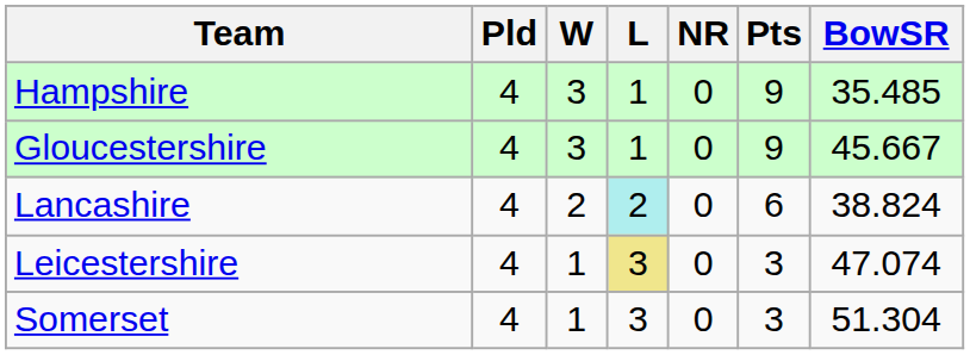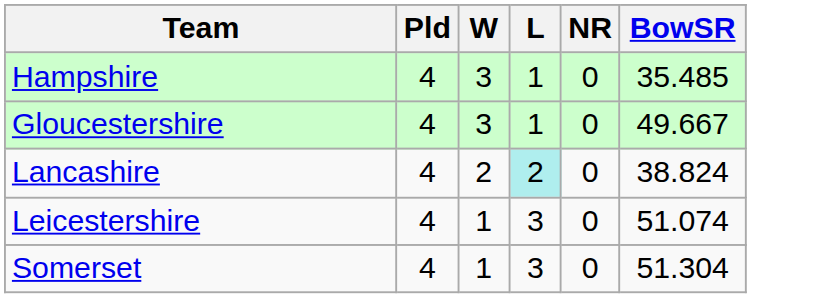- column: Pts | 9 | 9 | 6 | 3 | 3
Gloucestershire | BowSR: 45.667 -> 49.667
Leicestershire | L: khaki background -> no background
Leicestershire | BowSR: 47.074 -> 51.074
